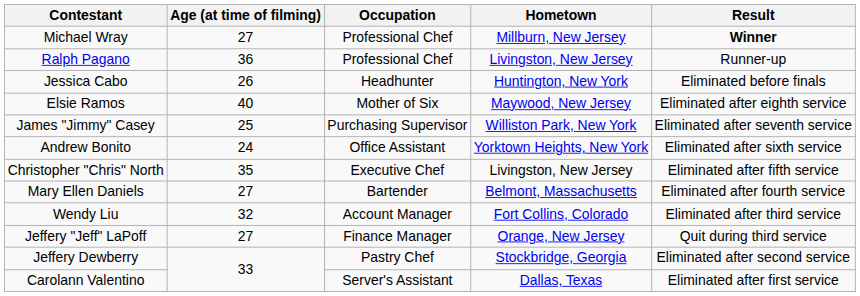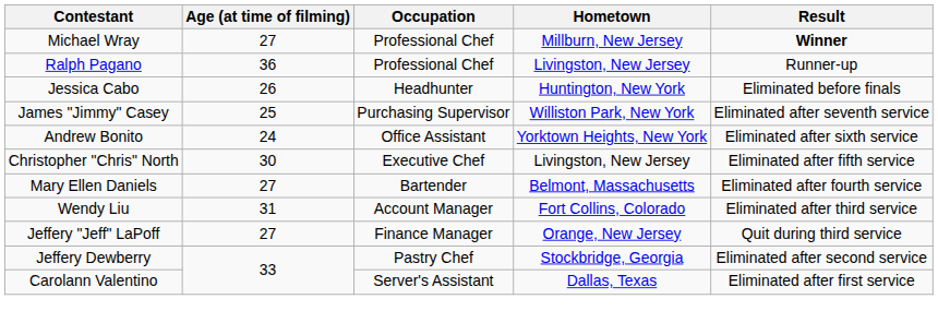- row: Elsie Ramos | 40 | Mother of Six | Maywood, New Jersey | Eliminated after eighth service
Christopher "Chris" North | Age (at time of filming): 35 -> 30
Wendy Liu | Age (at time of filming): 32 -> 31
